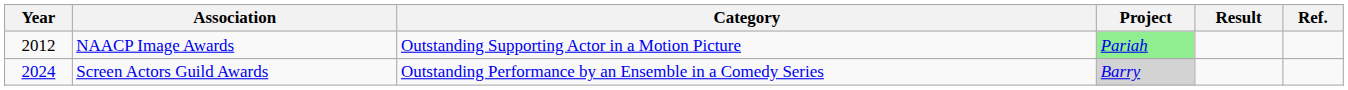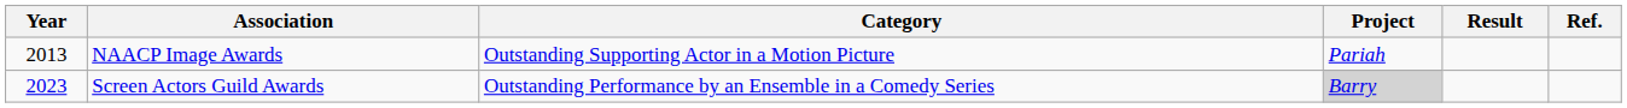NAACP Image Awards | Year: 2012 -> 2013
NAACP Image Awards | Project: lightgreen background -> no background
Screen Actors Guild Awards | Year: 2024 -> 2023
